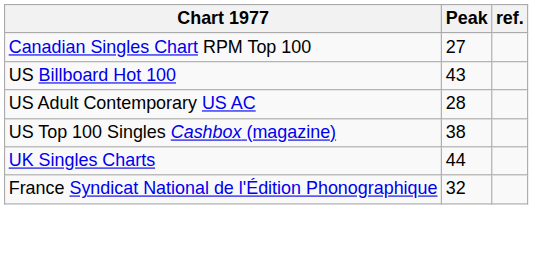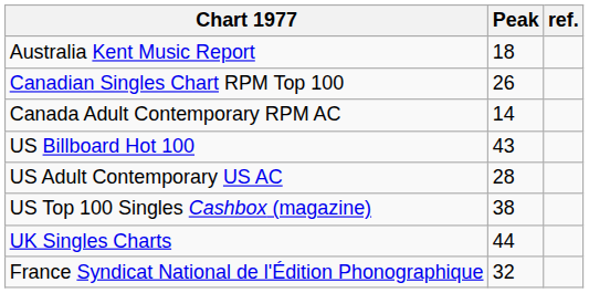+ row: Australia Kent Music Report | 18
Canadian Singles Chart RPM Top 100 | Peak: 27 -> 26
+ row: Canada Adult Contemporary RPM AC | 14
